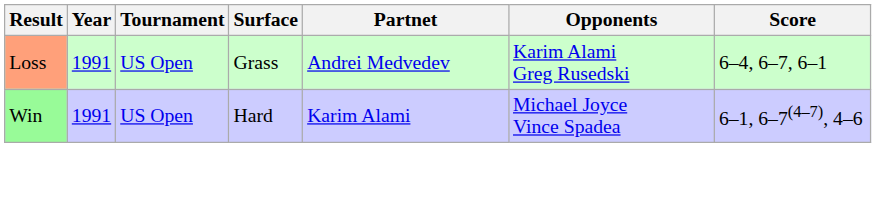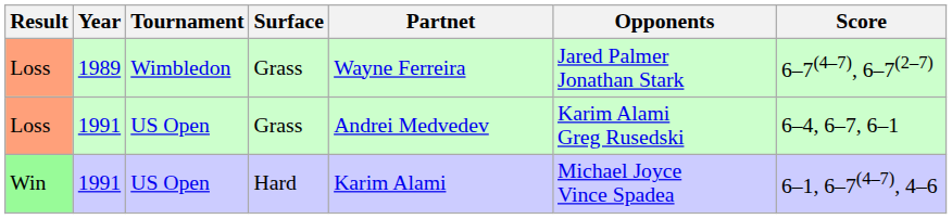+ row: Loss | 1989 | Wimbledon | Grass | Wayne Ferreira | Jared Palmer Jonathan Stark | 6–7(4–7), 6–7(2–7)
